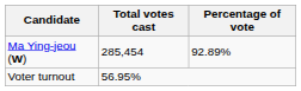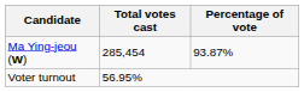Ma Ying-jeou (W) | Percentage of vote: 92.89% -> 93.87%
